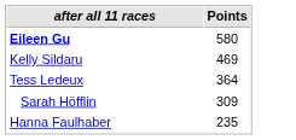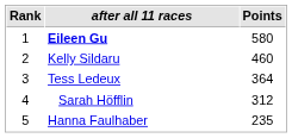+ column: Rank | 1 | 2 | 3 | 4 | 5
Kelly Sildaru | Points: 469 -> 460
Sarah Höfflin | Points: 309 -> 312
